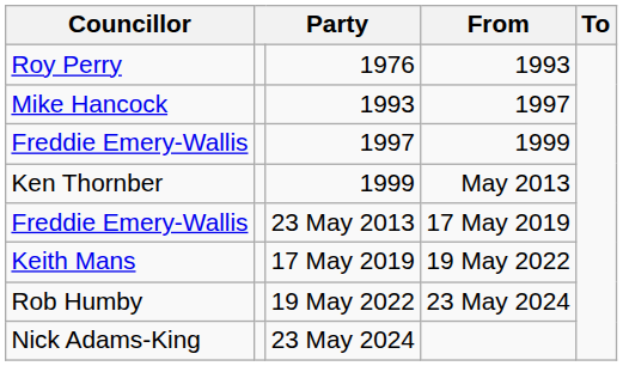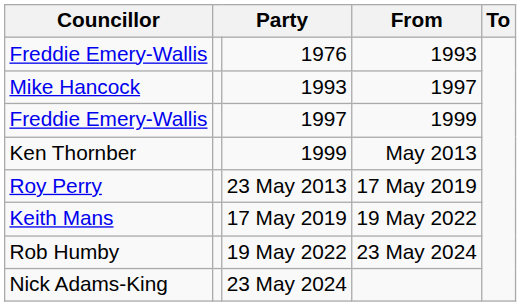1976 | Councillor: Roy Perry -> Freddie Emery-Wallis
23 May 2013 | Councillor: Freddie Emery-Wallis -> Roy Perry
